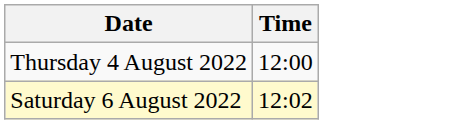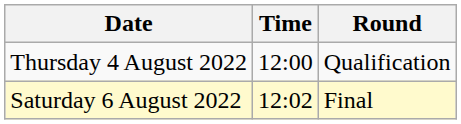+ column: Round | Qualification | Final
